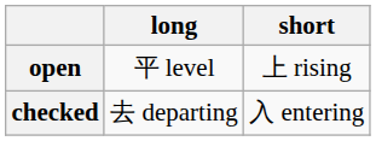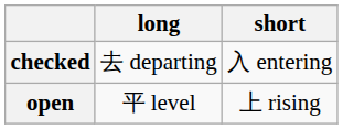rows swapped: open <-> checked
